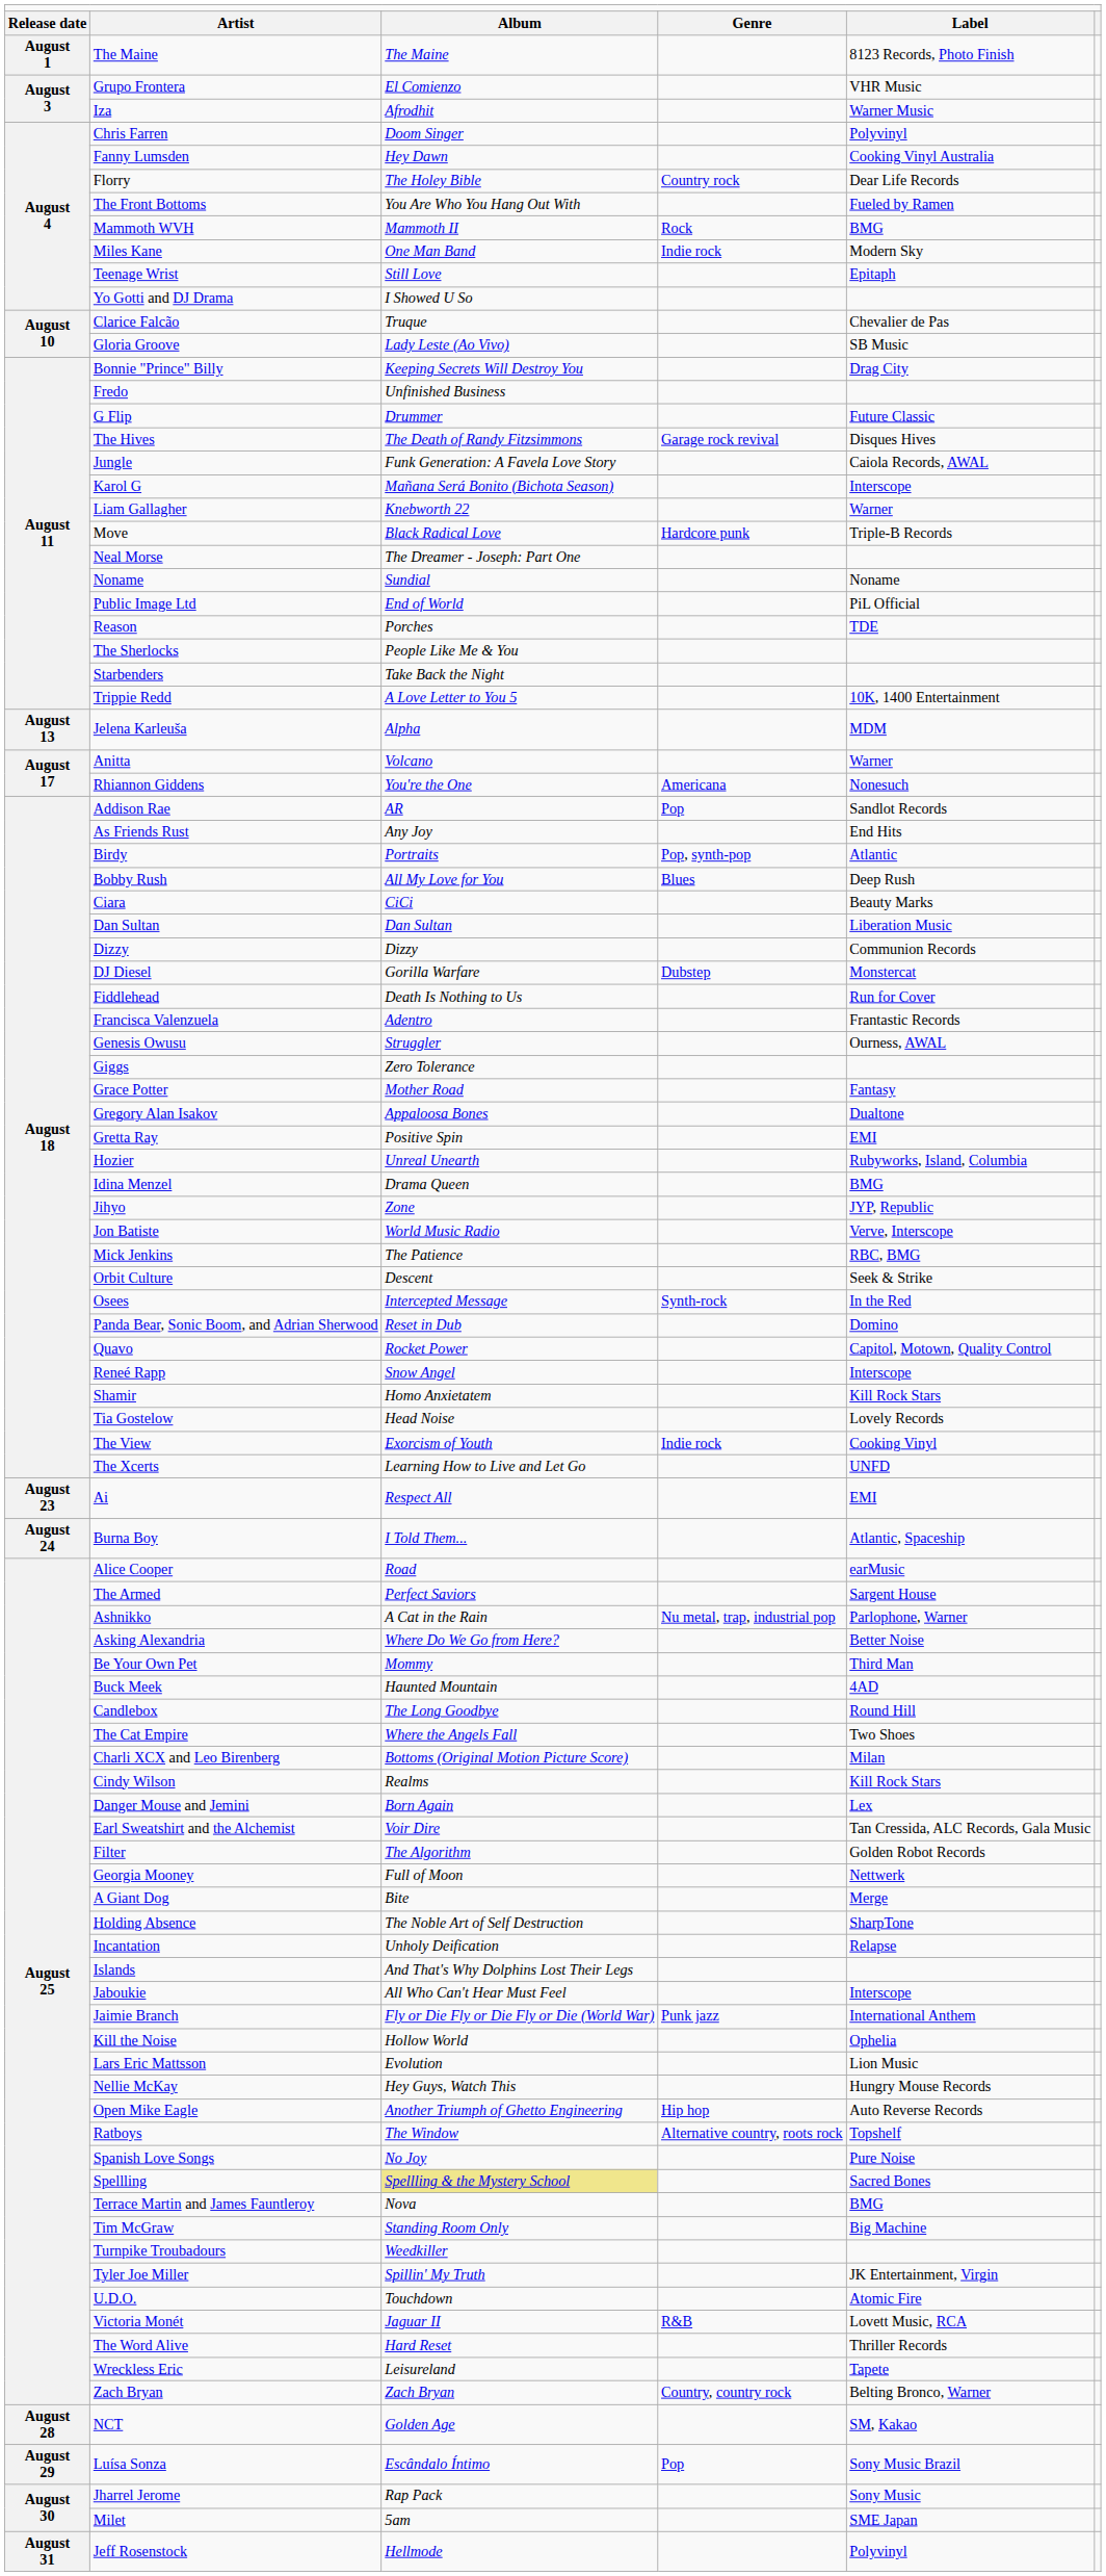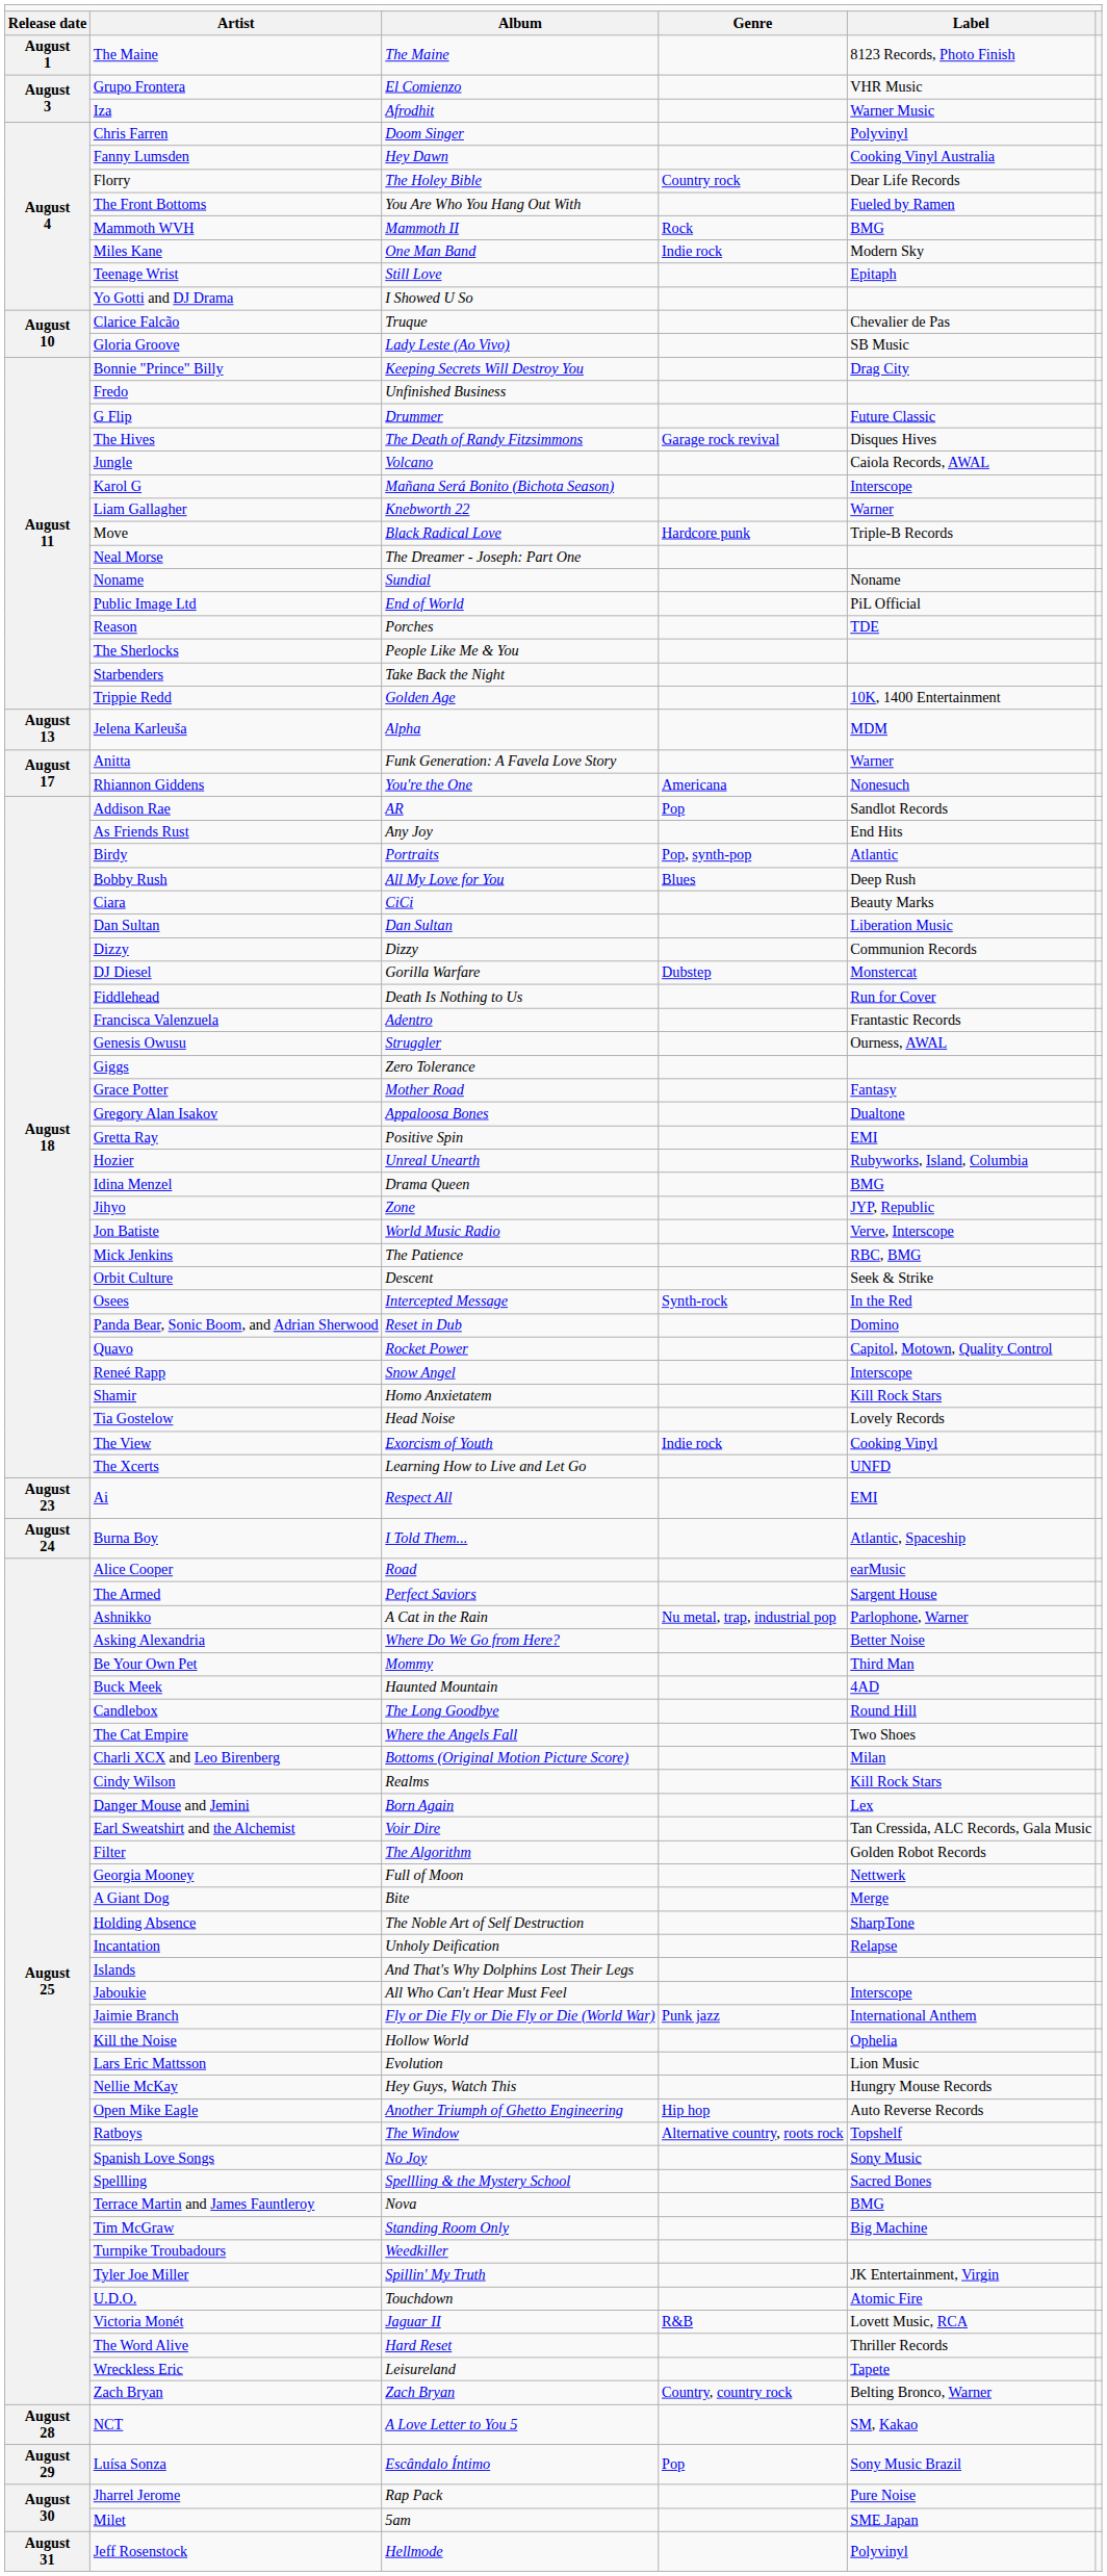Jungle | column 3: Funk Generation: A Favela Love Story -> Volcano
Trippie Redd | column 3: A Love Letter to You 5 -> Golden Age
Anitta | column 3: Volcano -> Funk Generation: A Favela Love Story
Spanish Love Songs | column 5: Pure Noise -> Sony Music
Spellling | column 3: khaki background -> no background
NCT | column 3: Golden Age -> A Love Letter to You 5
Jharrel Jerome | column 5: Sony Music -> Pure Noise
